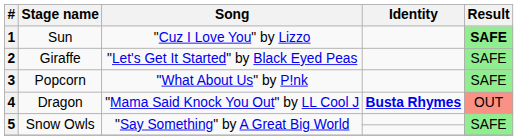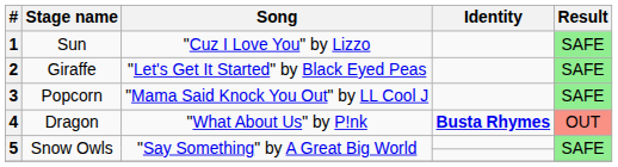1 | column 5: bold -> normal
3 | Song: "What About Us" by P!nk -> "Mama Said Knock You Out" by LL Cool J
4 | Song: "Mama Said Knock You Out" by LL Cool J -> "What About Us" by P!nk
